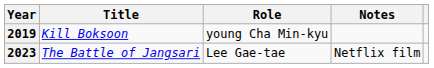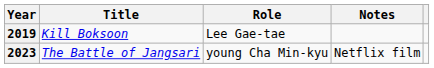2019 | Role: young Cha Min-kyu -> Lee Gae-tae
2023 | Role: Lee Gae-tae -> young Cha Min-kyu
